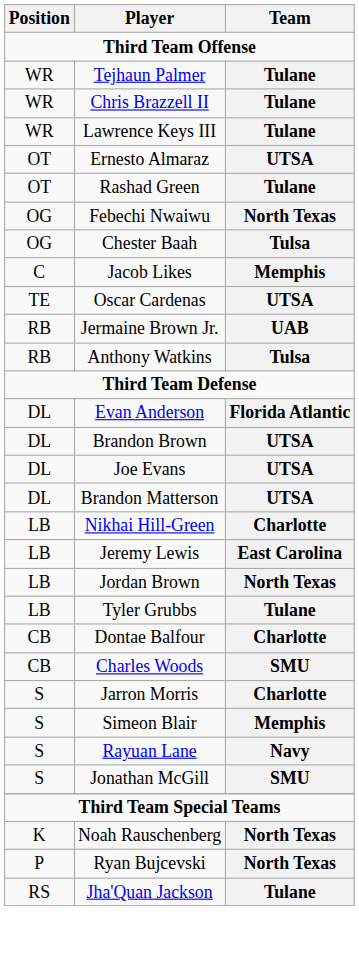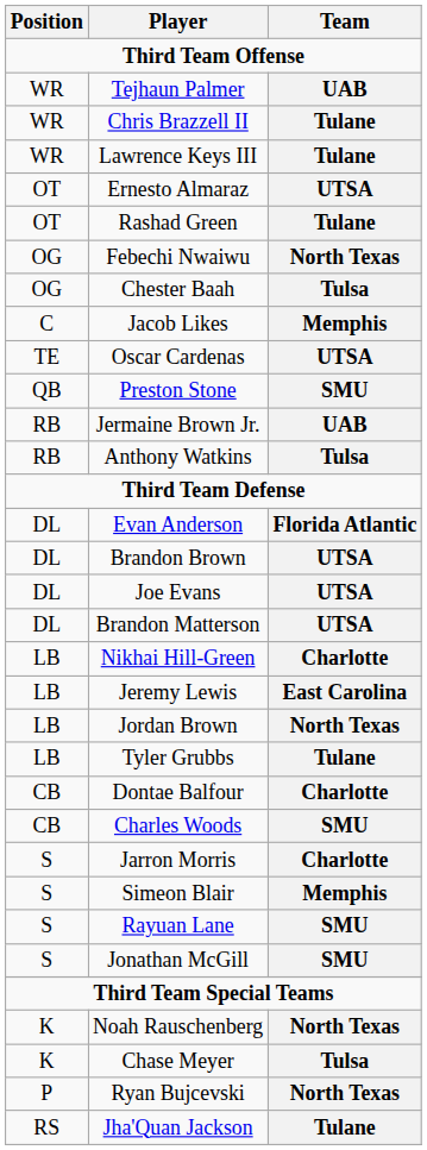Tejhaun Palmer | Team: Tulane -> UAB
+ row: QB | Preston Stone | SMU
Rayuan Lane | Team: Navy -> SMU
+ row: K | Chase Meyer | Tulsa
